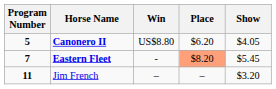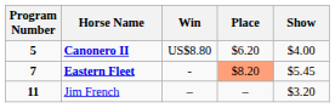Canonero II | Show: $4.05 -> $4.00
